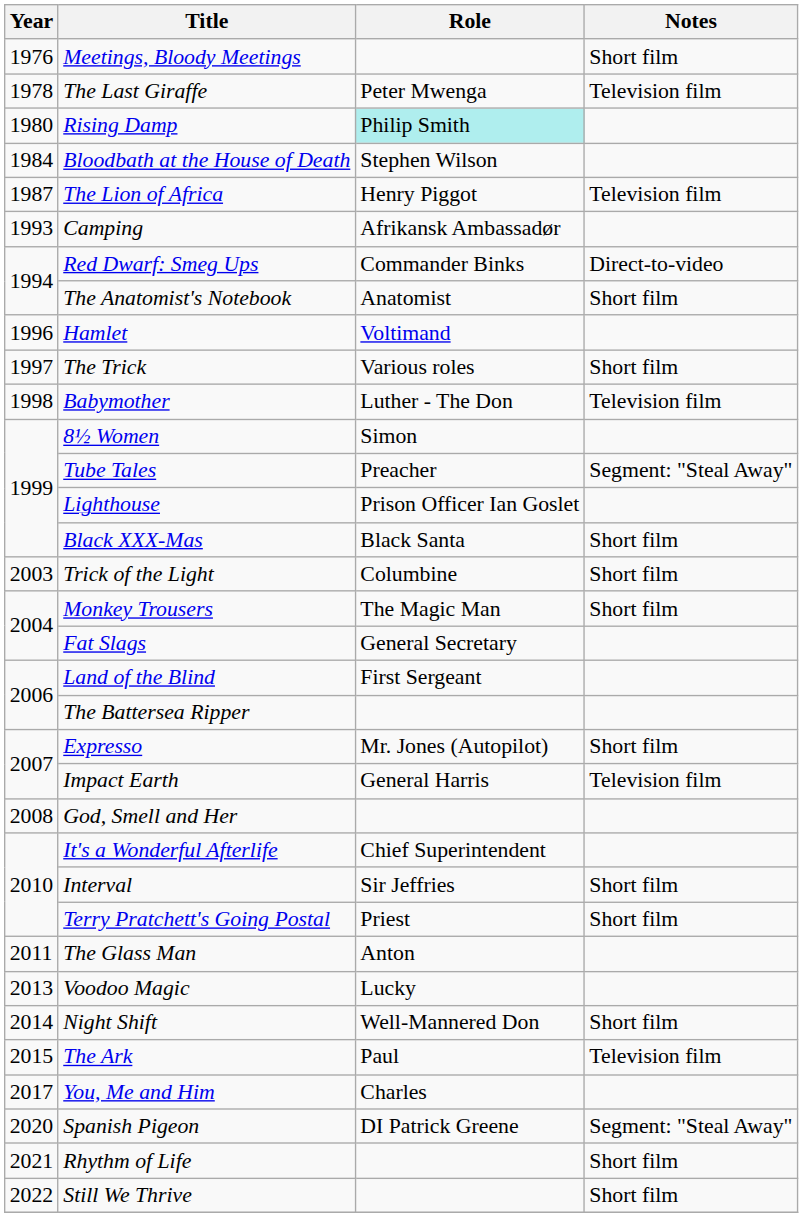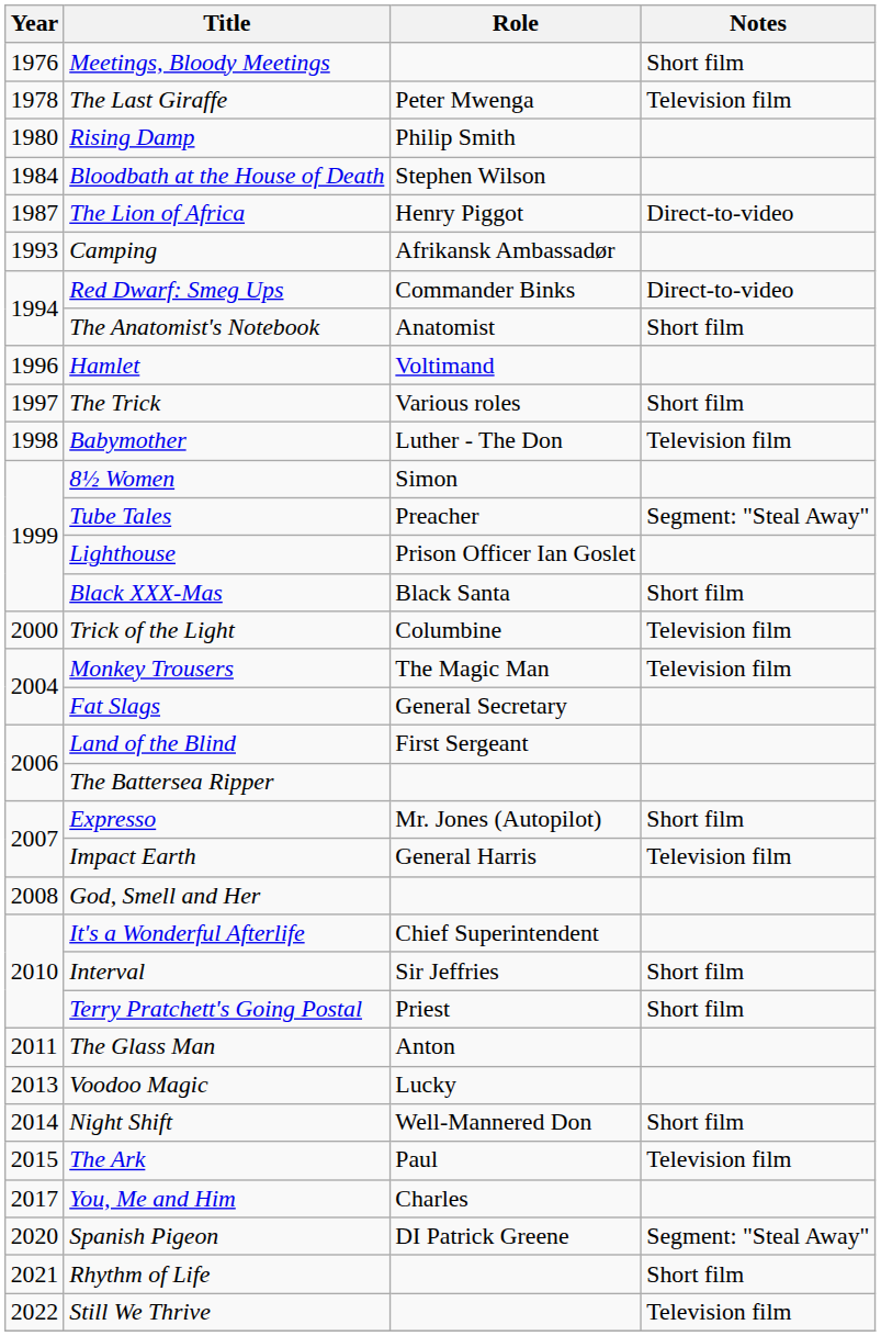Rising Damp | Role: paleturquoise background -> no background
The Lion of Africa | Notes: Television film -> Direct-to-video
Trick of the Light | Year: 2003 -> 2000
Trick of the Light | Notes: Short film -> Television film
Monkey Trousers | Notes: Short film -> Television film
Still We Thrive | Notes: Short film -> Television film
